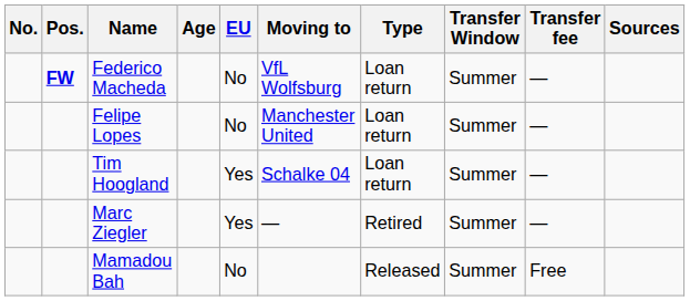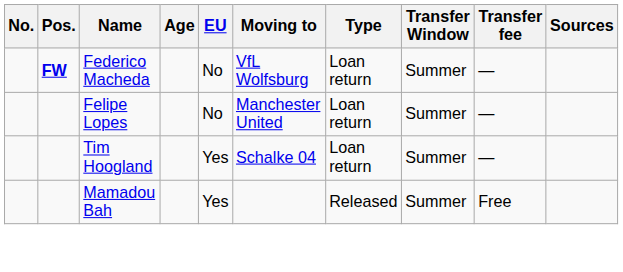- row: Marc Ziegler | Yes | — | Retired | Summer | —
Mamadou Bah | EU: No -> Yes
